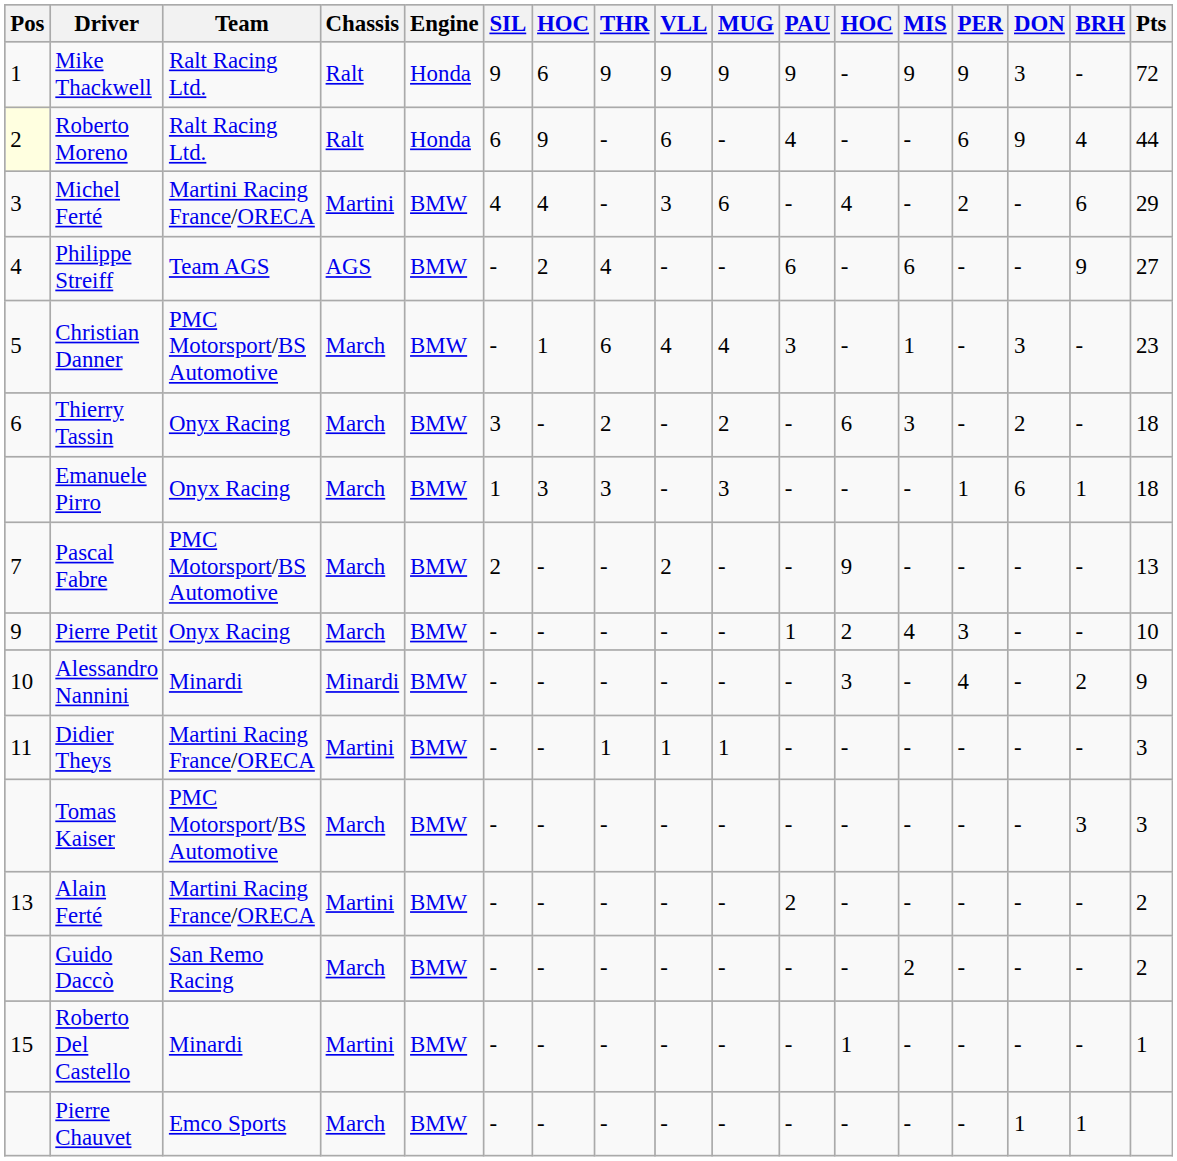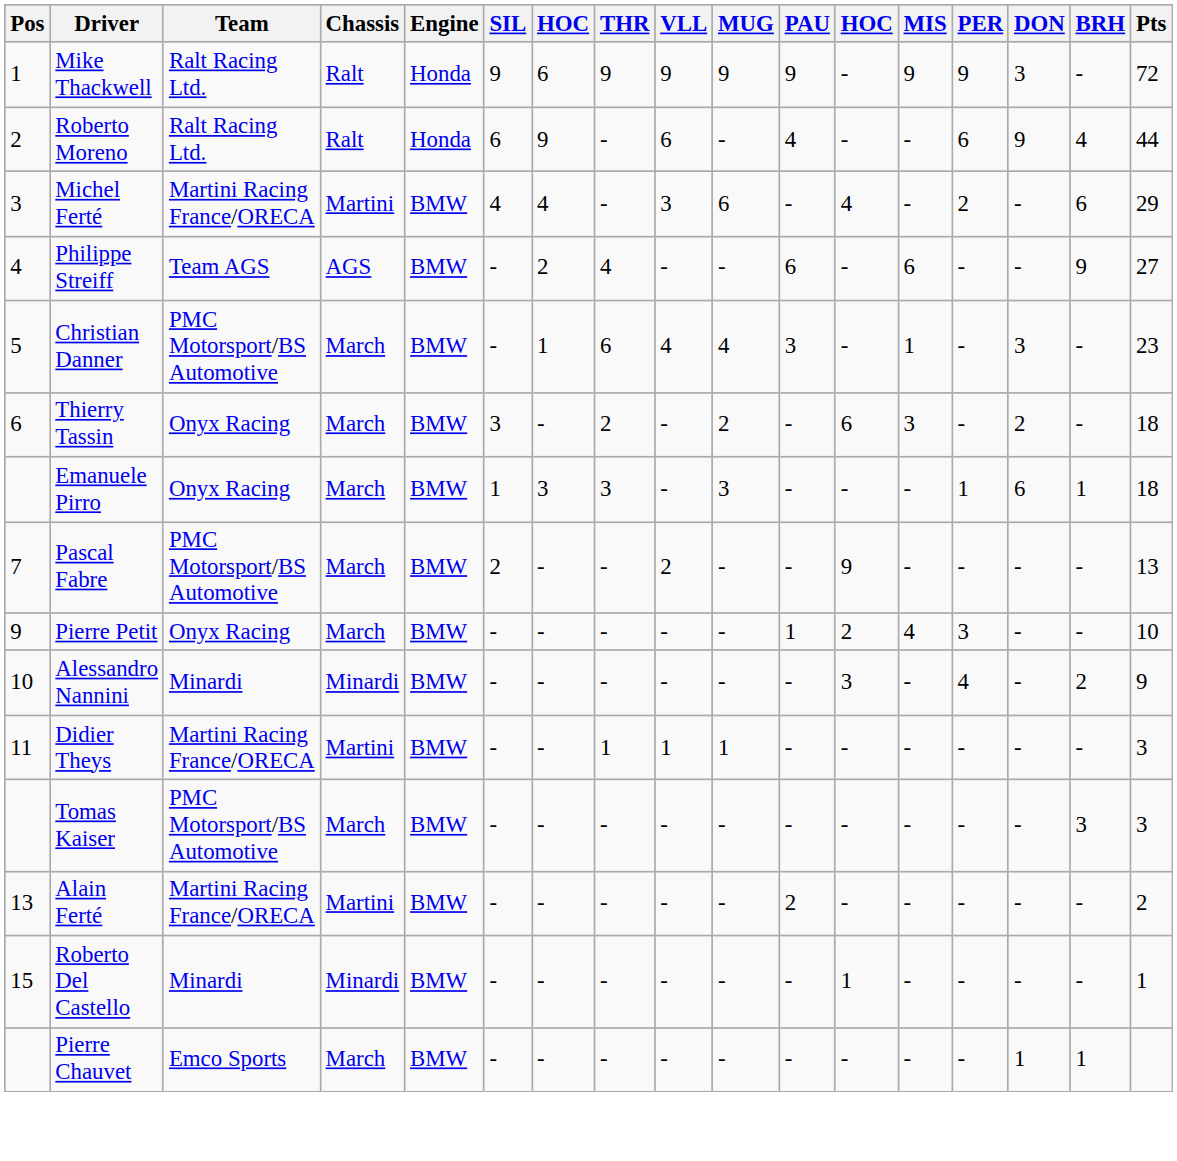Roberto Moreno | Pos: lightyellow background -> no background
- row: Guido Daccò | San Remo Racing | March | BMW | - | - | - | - | - | - | - | 2 | - | - | - | 2
Roberto Del Castello | Chassis: Martini -> Minardi
